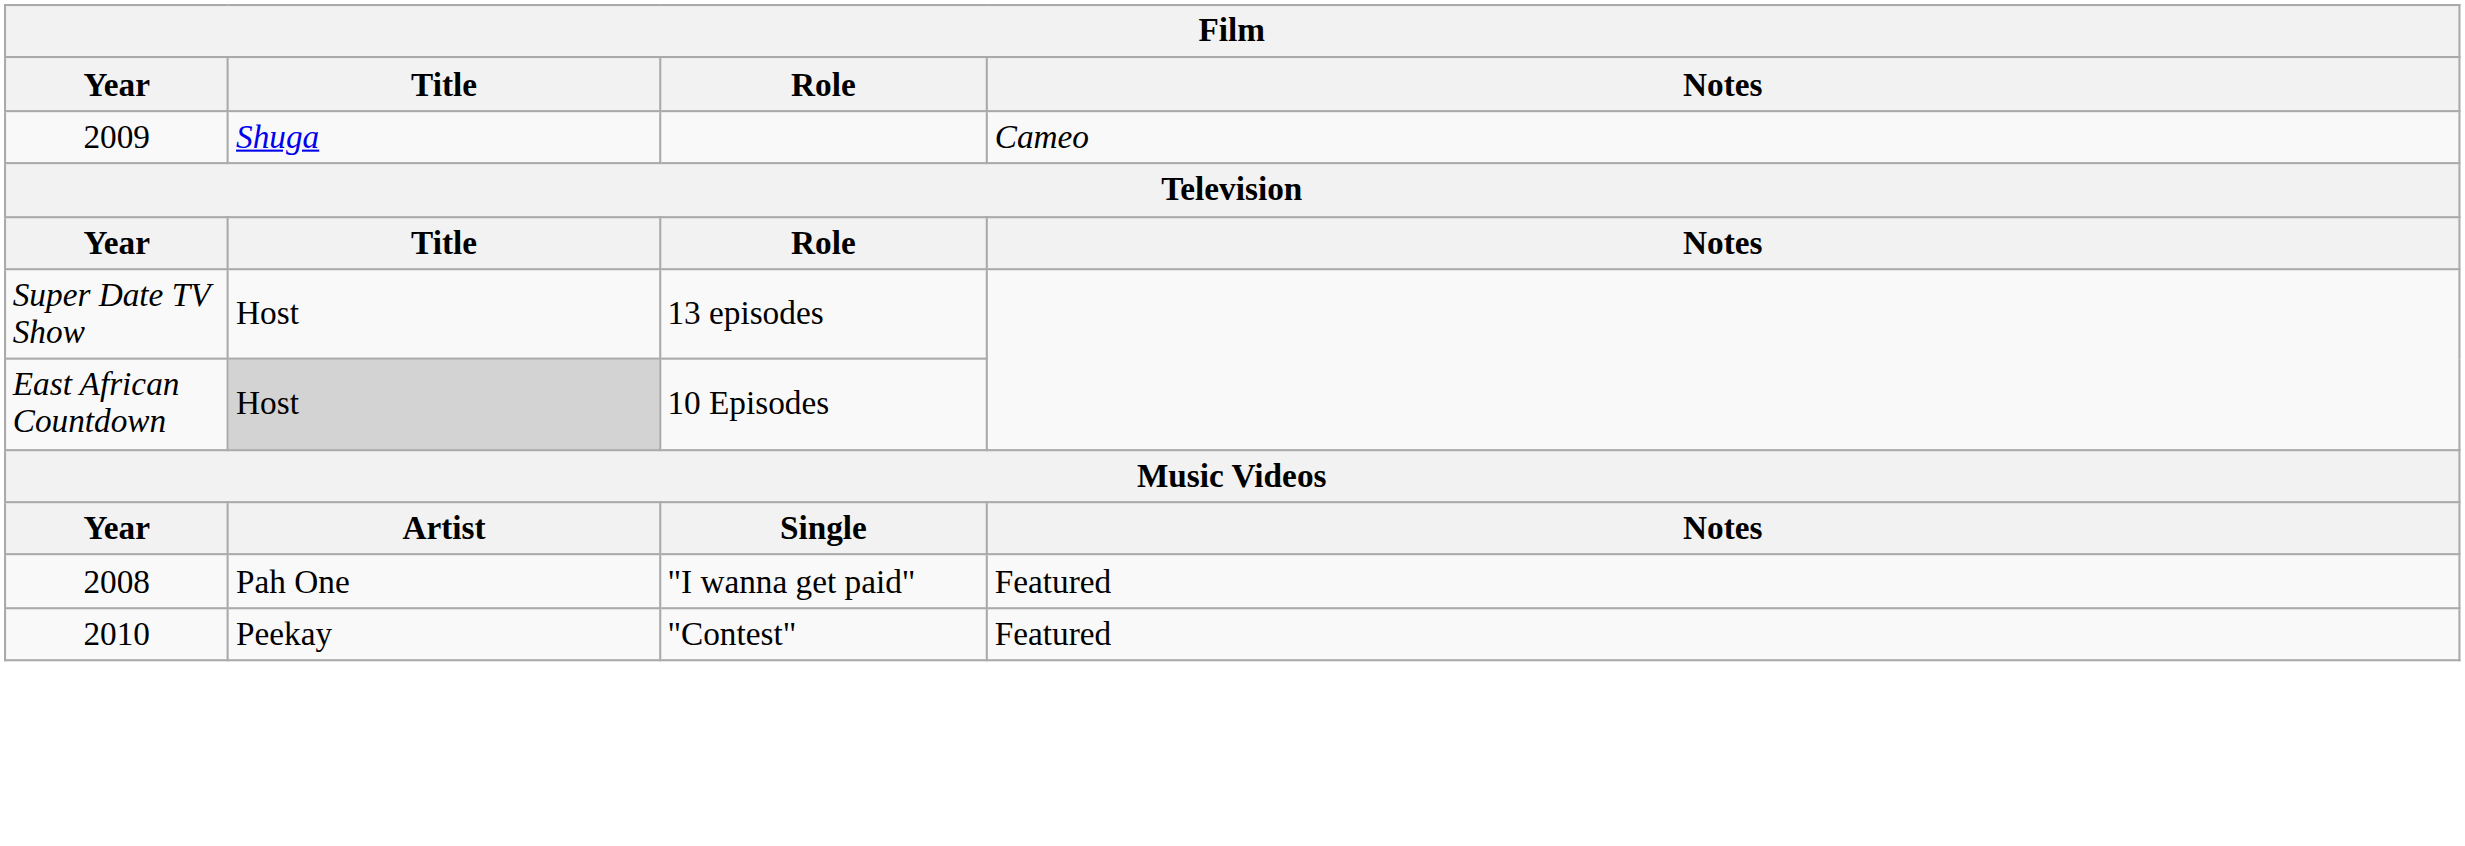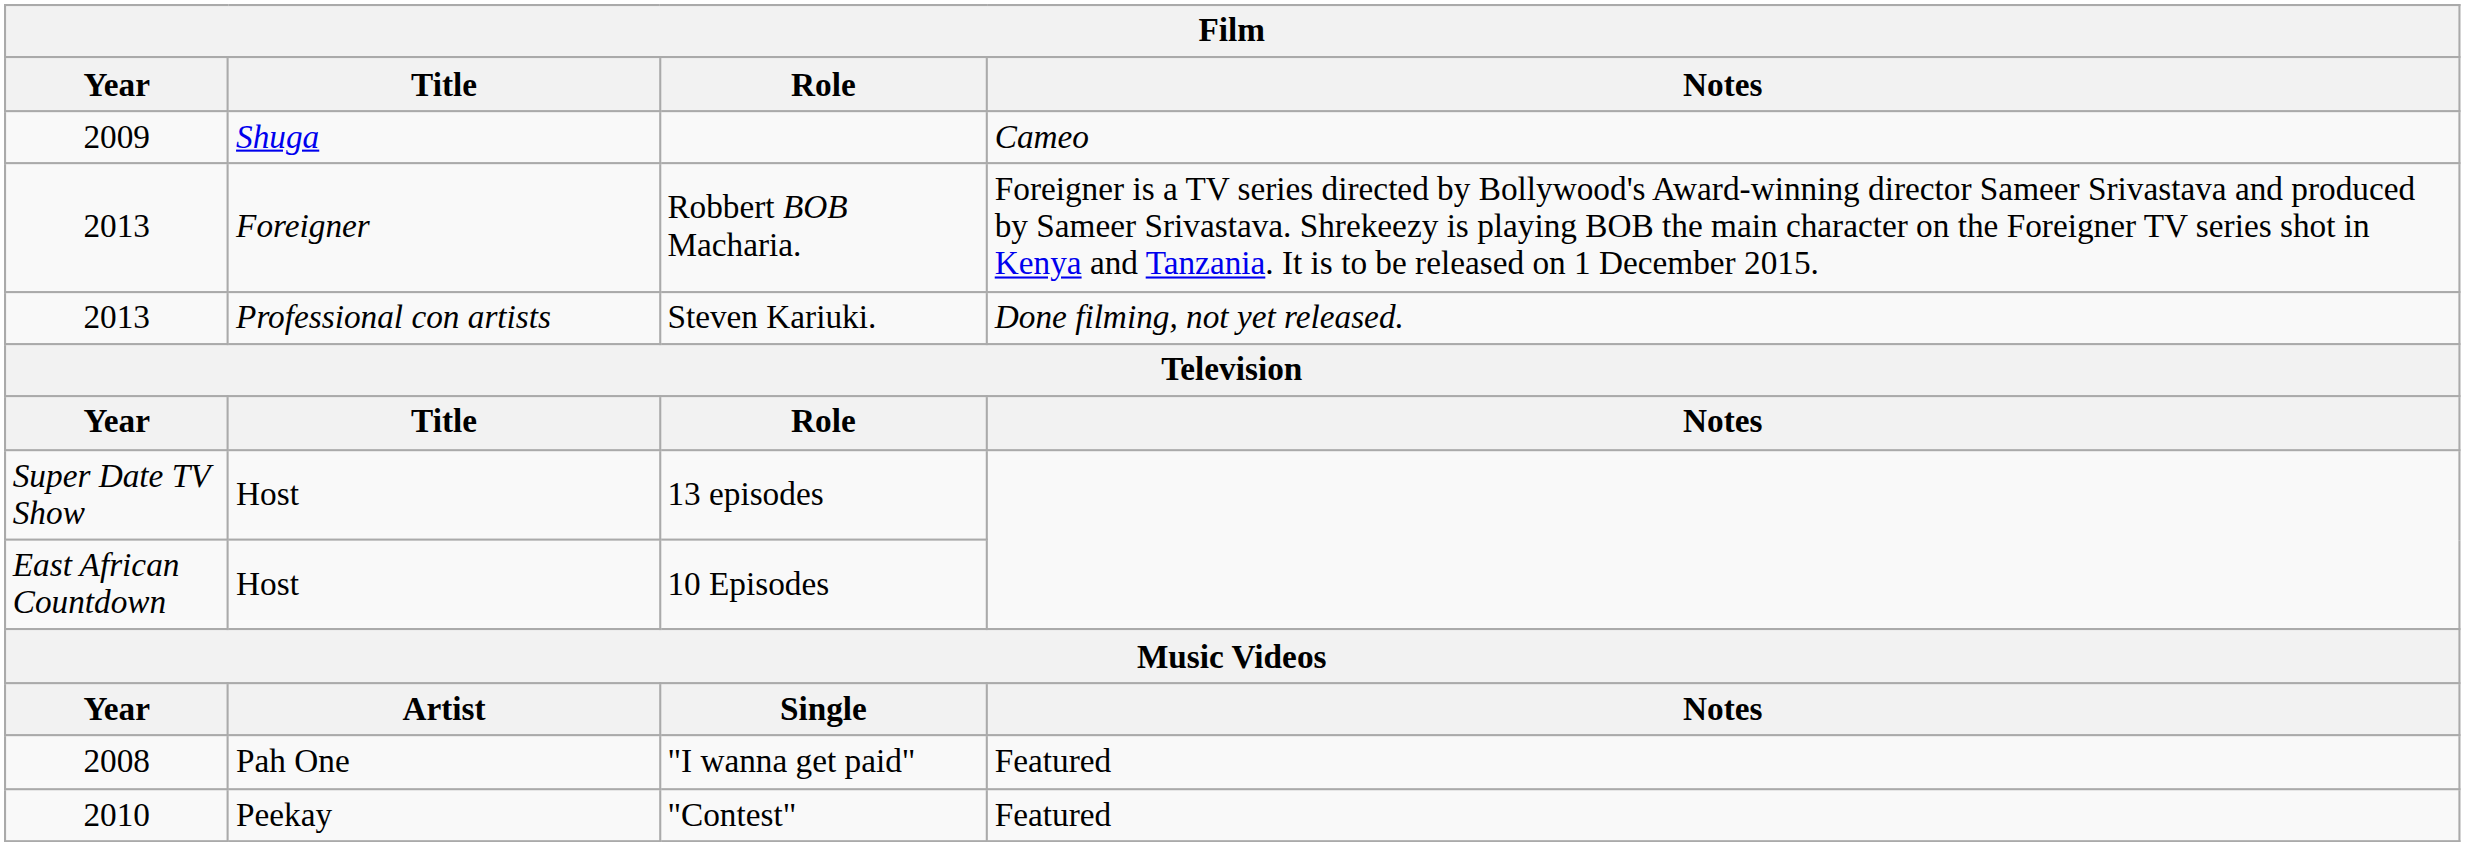+ row: 2013 | Foreigner | Robbert BOB Macharia. | Foreigner is a TV series directed by Bollywood's Award-winning director Sameer Srivastava and produced by Sameer Srivastava. Shrekeezy is playing BOB the main character on the Foreigner TV series shot in Kenya and Tanzania. It is to be released on 1 December 2015.
+ row: 2013 | Professional con artists | Steven Kariuki. | Done filming, not yet released.
10 Episodes | Title: lightgrey background -> no background
